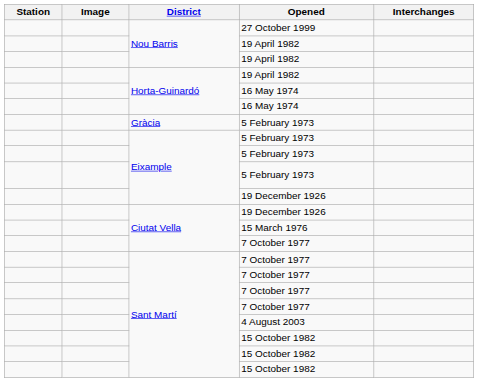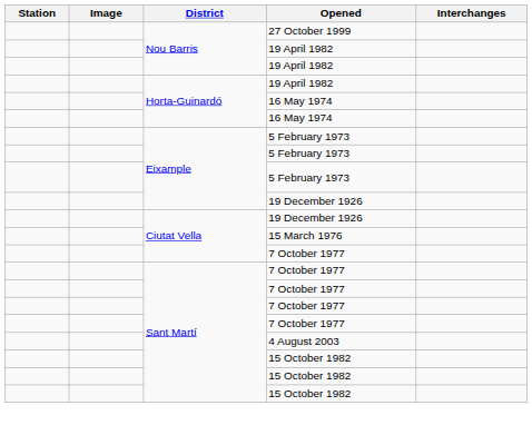- row: Gràcia | 5 February 1973
